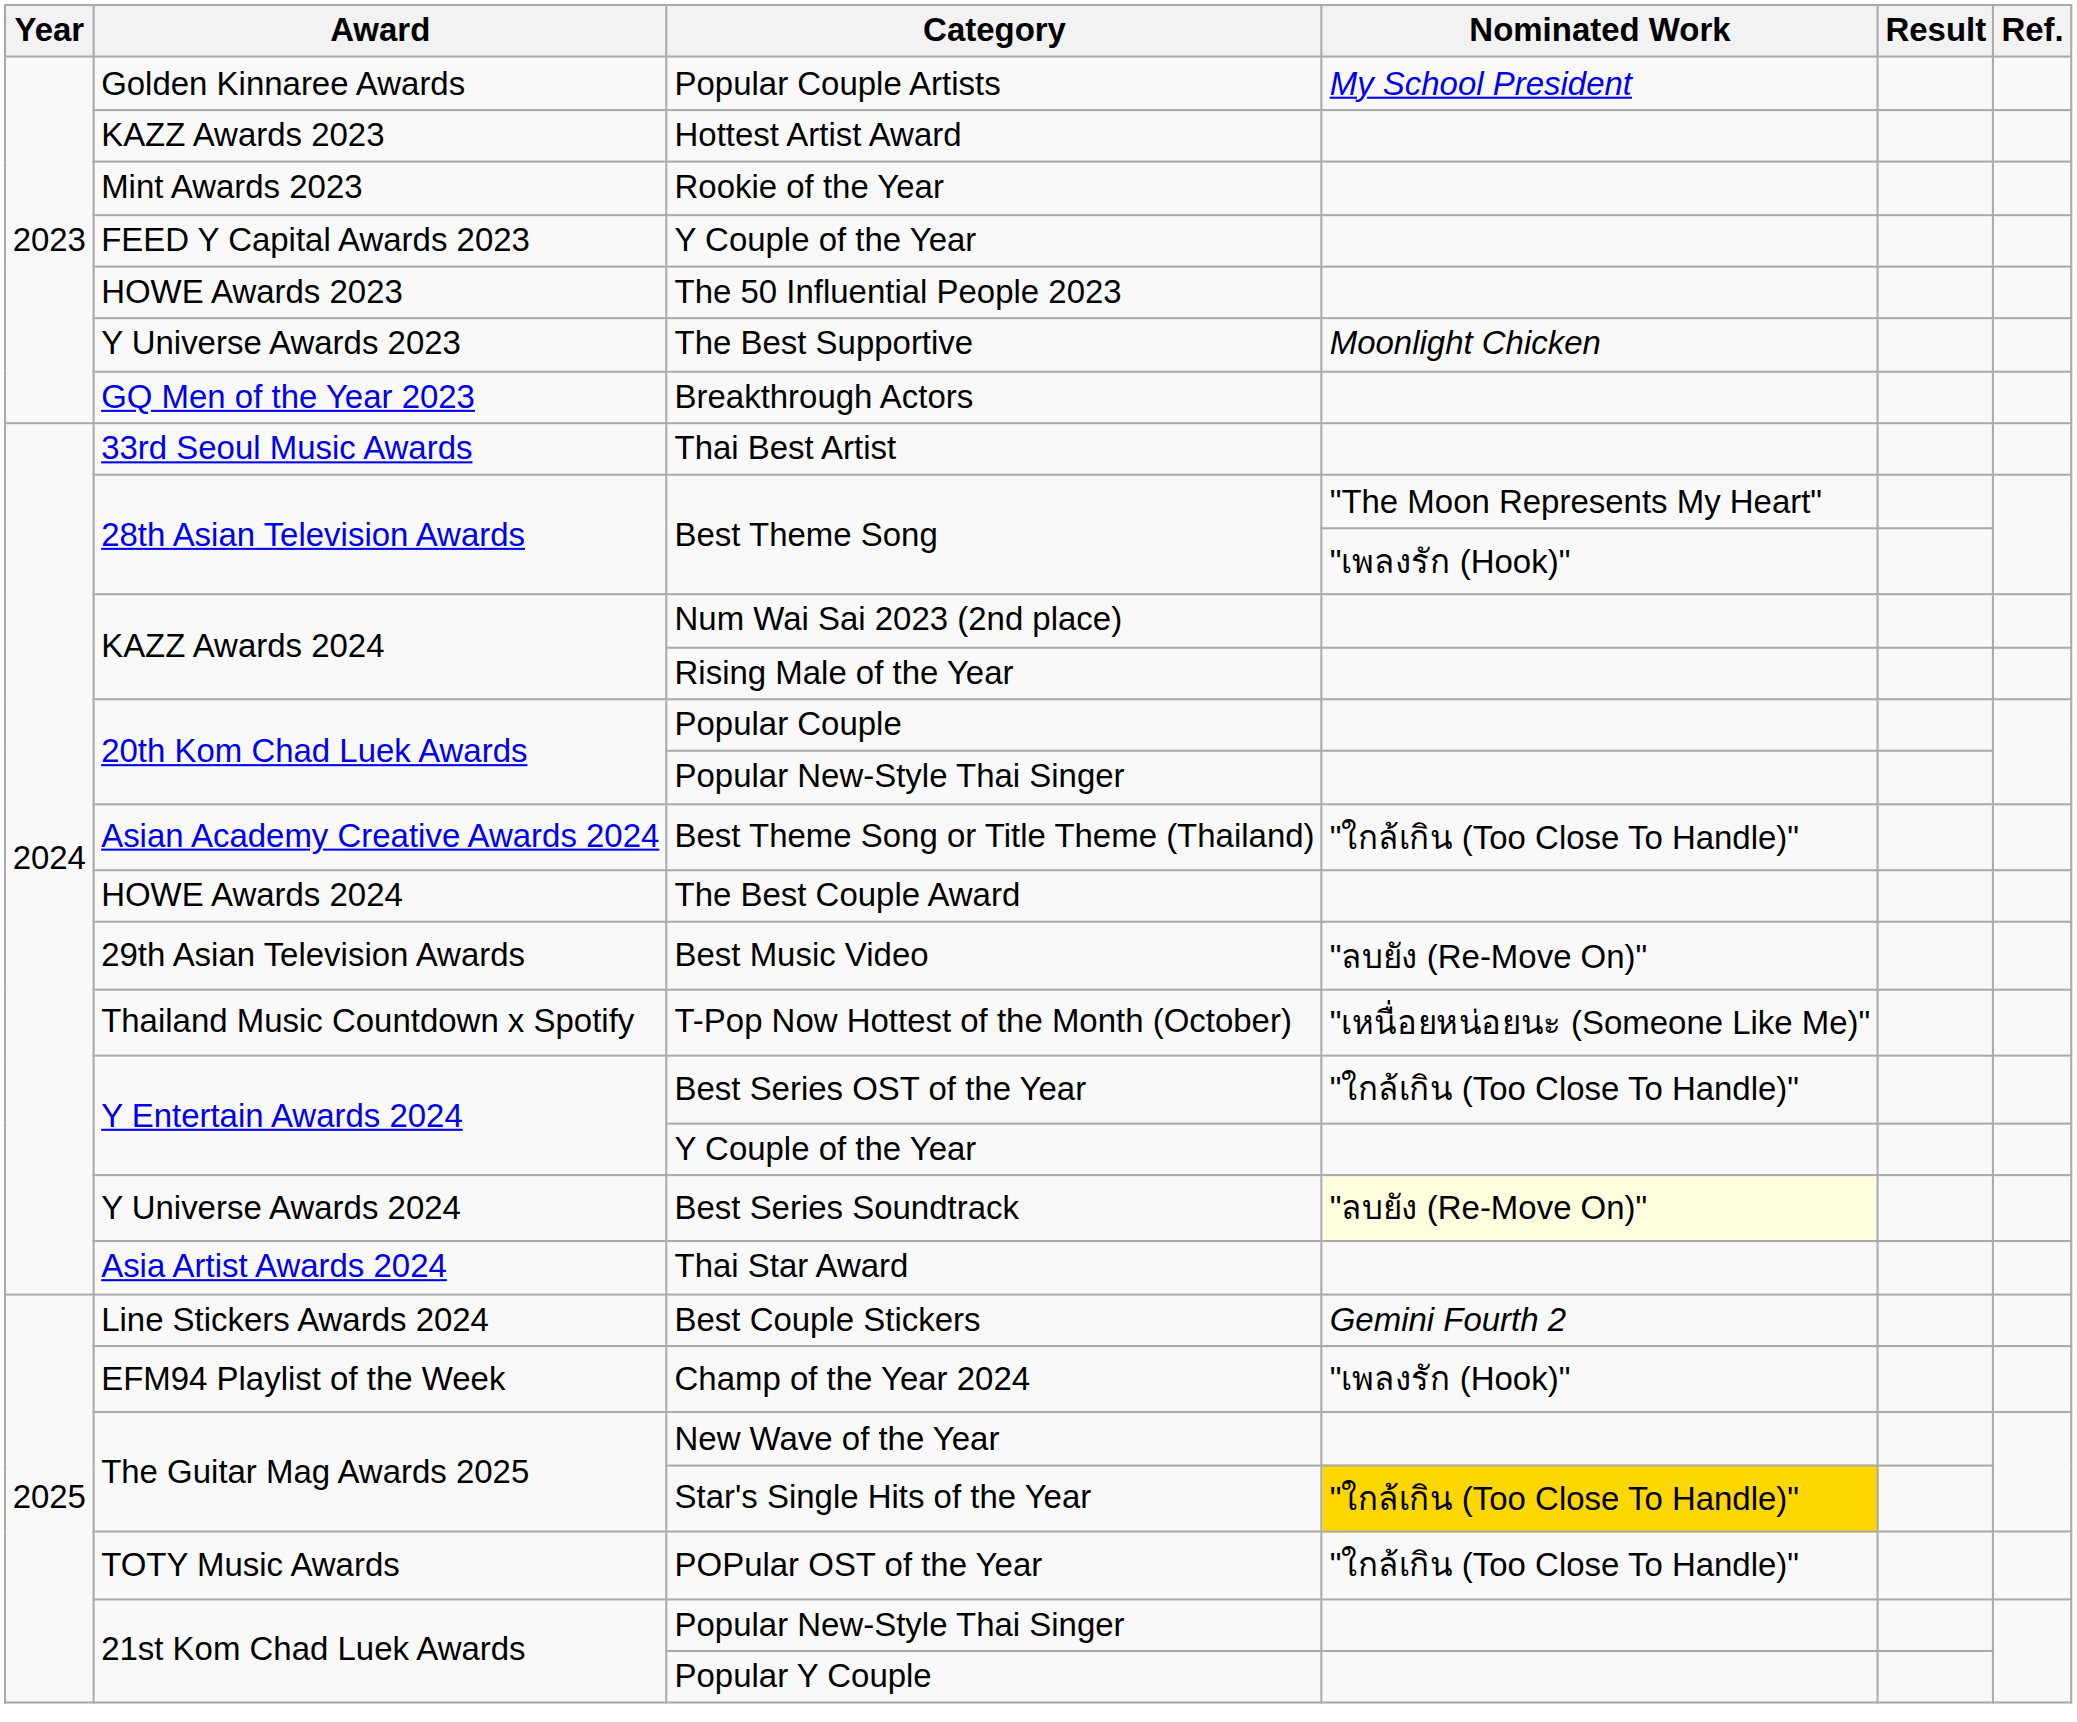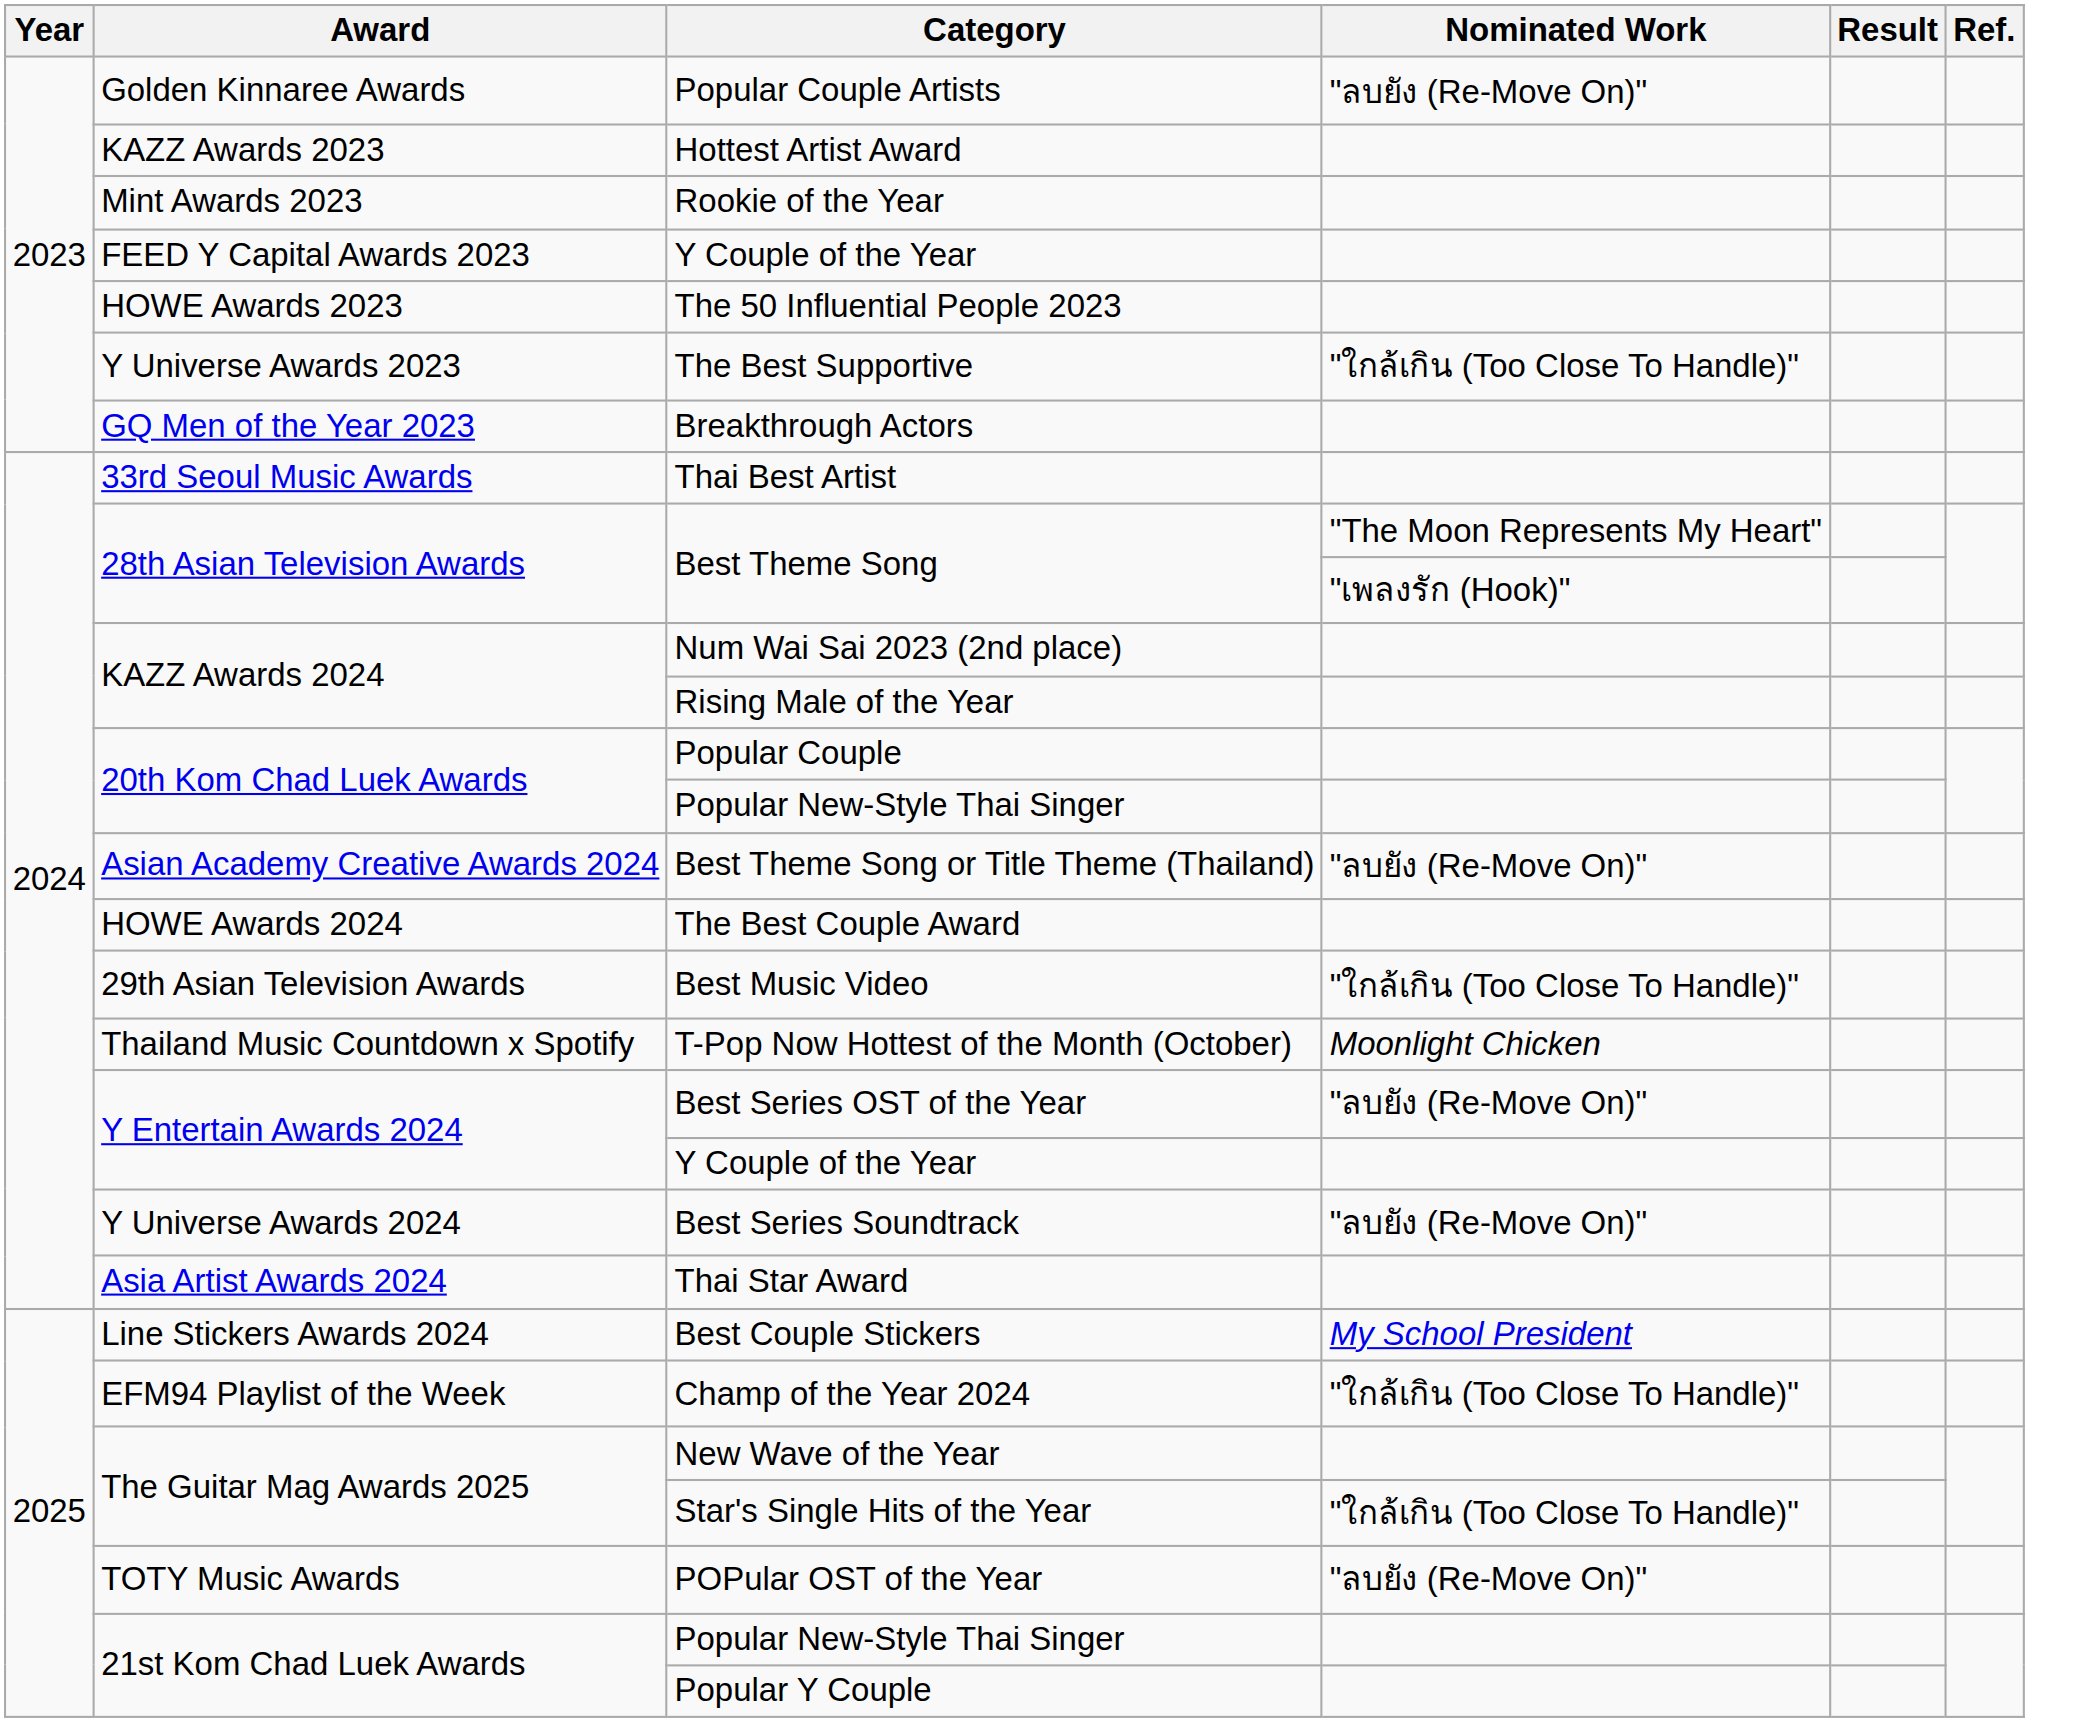Popular Couple Artists | Nominated Work: My School President -> "ลบยัง (Re-Move On)"
The Best Supportive | Nominated Work: Moonlight Chicken -> "ใกล้เกิน (Too Close To Handle)"
Best Theme Song or Title Theme (Thailand) | Nominated Work: "ใกล้เกิน (Too Close To Handle)" -> "ลบยัง (Re-Move On)"
Best Music Video | Nominated Work: "ลบยัง (Re-Move On)" -> "ใกล้เกิน (Too Close To Handle)"
T-Pop Now Hottest of the Month (October) | Nominated Work: "เหนื่อยหน่อยนะ (Someone Like Me)" -> Moonlight Chicken
Best Series OST of the Year | Nominated Work: "ใกล้เกิน (Too Close To Handle)" -> "ลบยัง (Re-Move On)"
Best Series Soundtrack | Nominated Work: lightyellow background -> no background
Best Couple Stickers | Nominated Work: Gemini Fourth 2 -> My School President
Champ of the Year 2024 | Nominated Work: "เพลงรัก (Hook)" -> "ใกล้เกิน (Too Close To Handle)"
Star's Single Hits of the Year | Nominated Work: gold background -> no background
POPular OST of the Year | Nominated Work: "ใกล้เกิน (Too Close To Handle)" -> "ลบยัง (Re-Move On)"
